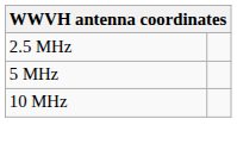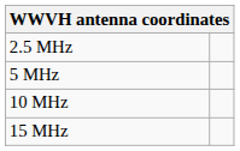+ row: 15 MHz
